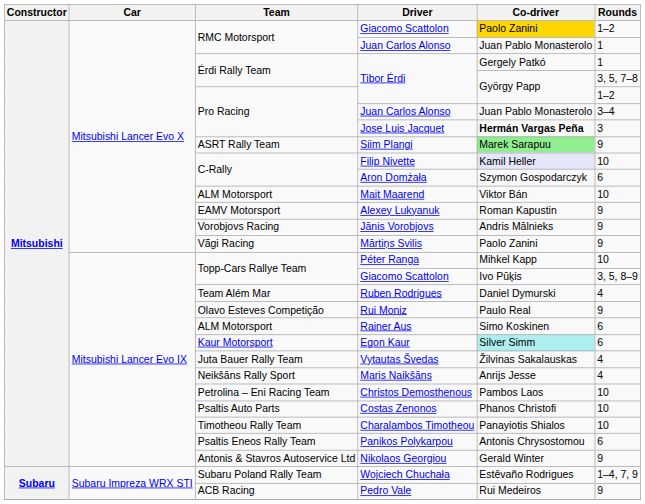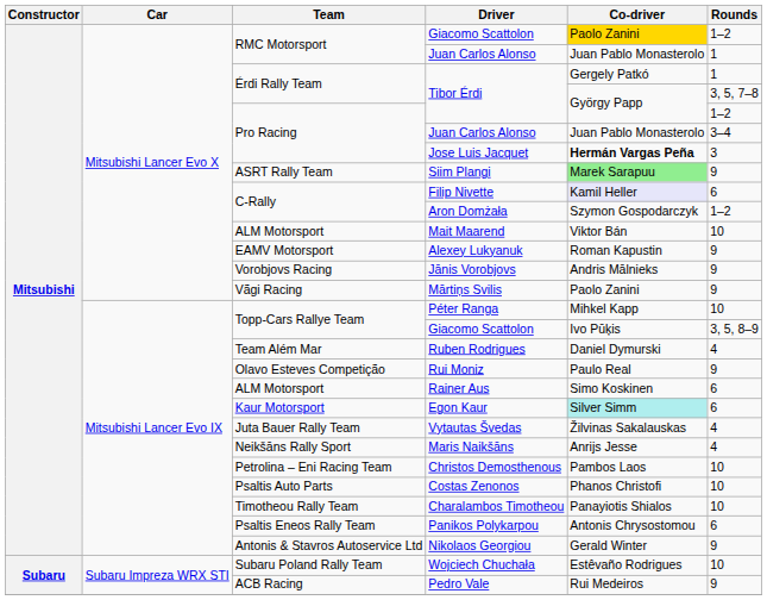Filip Nivette | Rounds: 10 -> 6
Aron Domżała | Rounds: 6 -> 1–2
Wojciech Chuchała | Rounds: 1–4, 7, 9 -> 10
